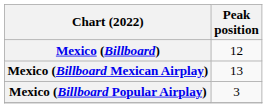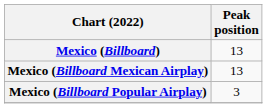Mexico (Billboard) | Peak position: 12 -> 13
